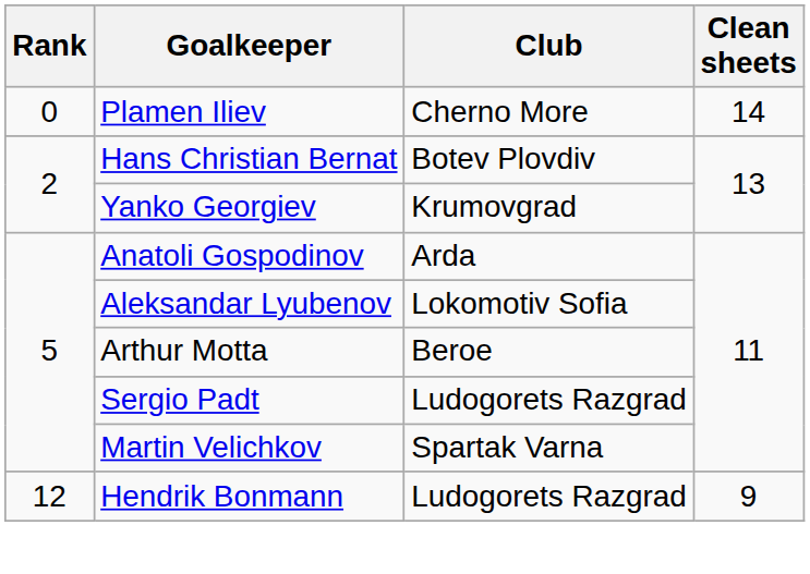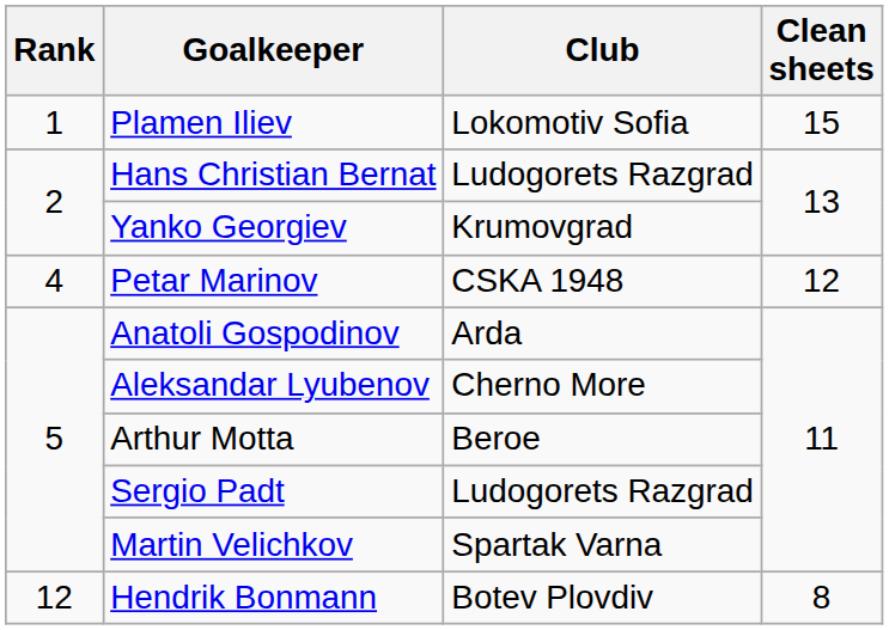Plamen Iliev | Rank: 0 -> 1
Plamen Iliev | Club: Cherno More -> Lokomotiv Sofia
Plamen Iliev | Clean sheets: 14 -> 15
Hans Christian Bernat | Club: Botev Plovdiv -> Ludogorets Razgrad
+ row: 4 | Petar Marinov | CSKA 1948 | 12
Aleksandar Lyubenov | Club: Lokomotiv Sofia -> Cherno More
Hendrik Bonmann | Club: Ludogorets Razgrad -> Botev Plovdiv
Hendrik Bonmann | Clean sheets: 9 -> 8
